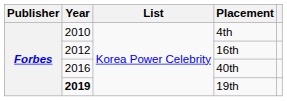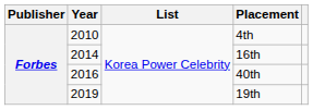16th | Year: 2012 -> 2014
19th | Year: bold -> normal
